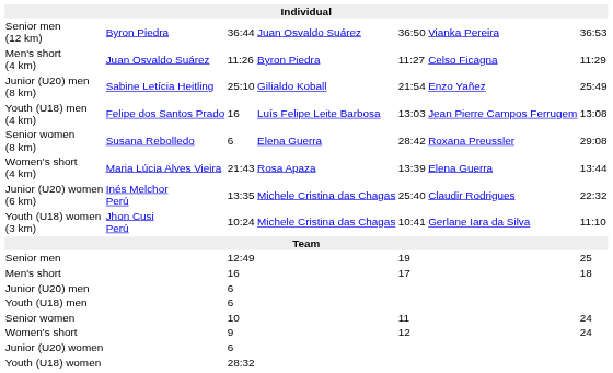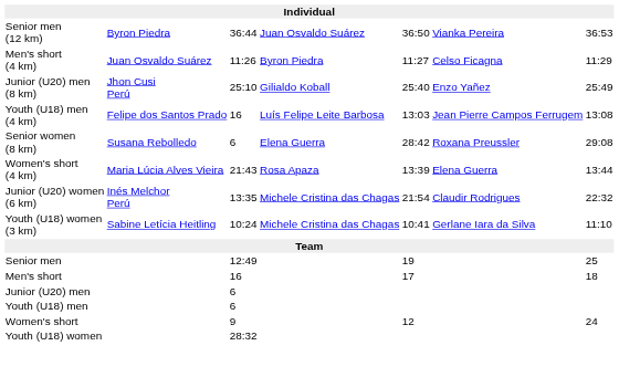Junior (U20) men (8 km) | column 2: Sabine Letícia Heitling -> Jhon Cusi Perú
Junior (U20) men (8 km) | column 5: 21:54 -> 25:40
Junior (U20) women (6 km) | column 5: 25:40 -> 21:54
Youth (U18) women (3 km) | column 2: Jhon Cusi Perú -> Sabine Letícia Heitling
- row: Senior women | 10 | 11 | 24
- row: Junior (U20) women | 6
